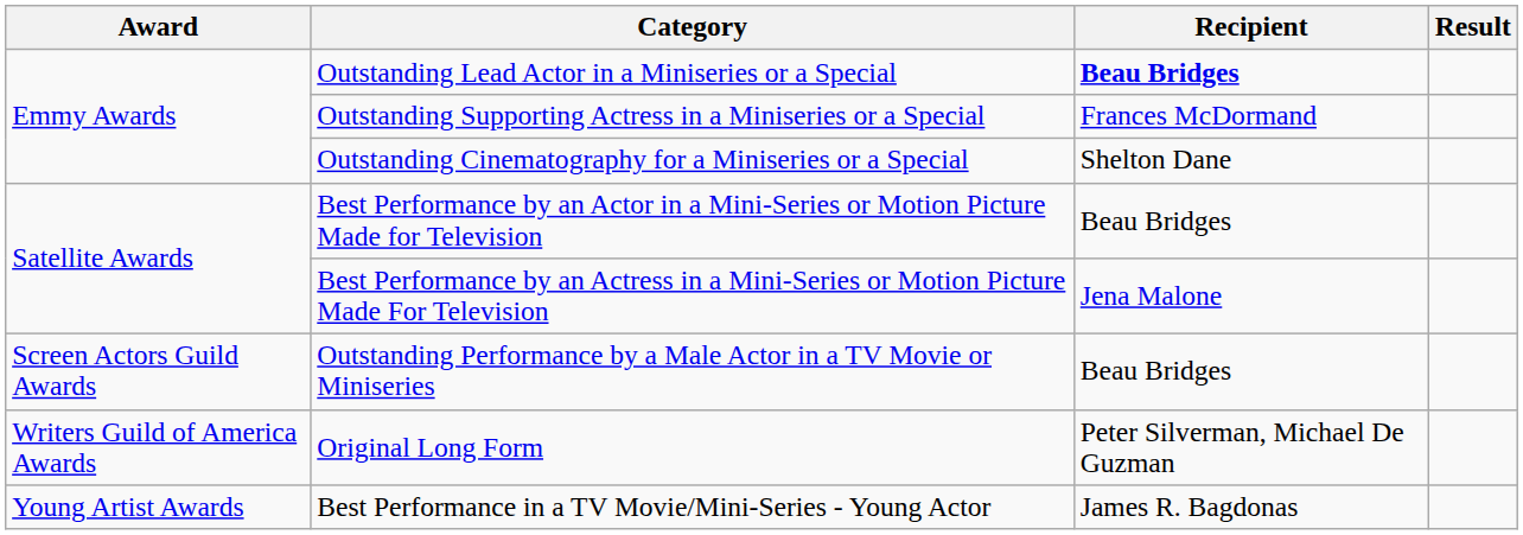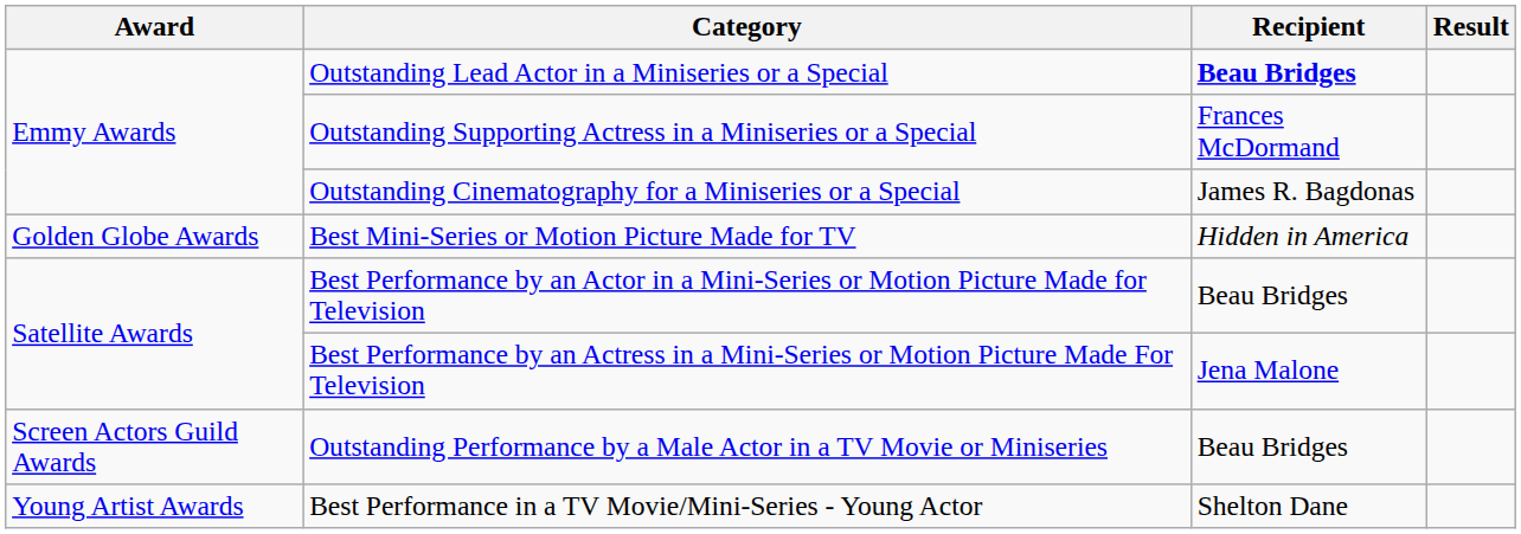Outstanding Cinematography for a Miniseries or a Special | Recipient: Shelton Dane -> James R. Bagdonas
+ row: Golden Globe Awards | Best Mini-Series or Motion Picture Made for TV | Hidden in America
- row: Writers Guild of America Awards | Original Long Form | Peter Silverman, Michael De Guzman
Best Performance in a TV Movie/Mini-Series - Young Actor | Recipient: James R. Bagdonas -> Shelton Dane
